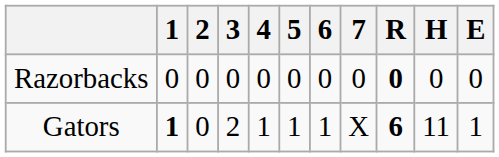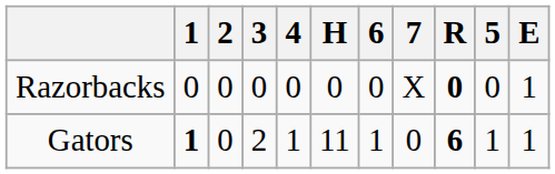columns swapped: 5 <-> H
Razorbacks | 7: 0 -> X
Razorbacks | E: 0 -> 1
Gators | 7: X -> 0
